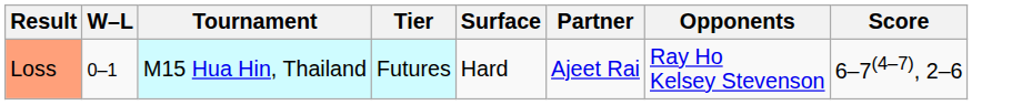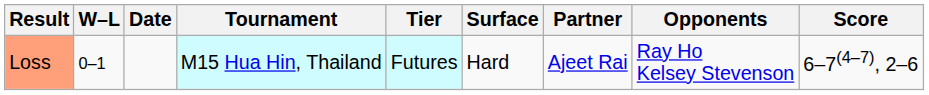+ column: Date
